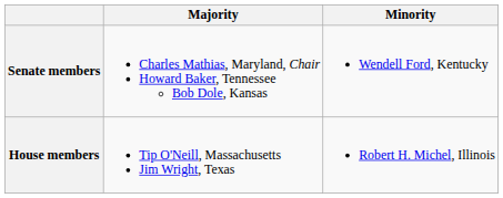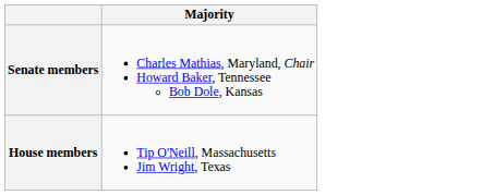- column: Minority | Wendell Ford, Kentucky | Robert H. Michel, Illinois
